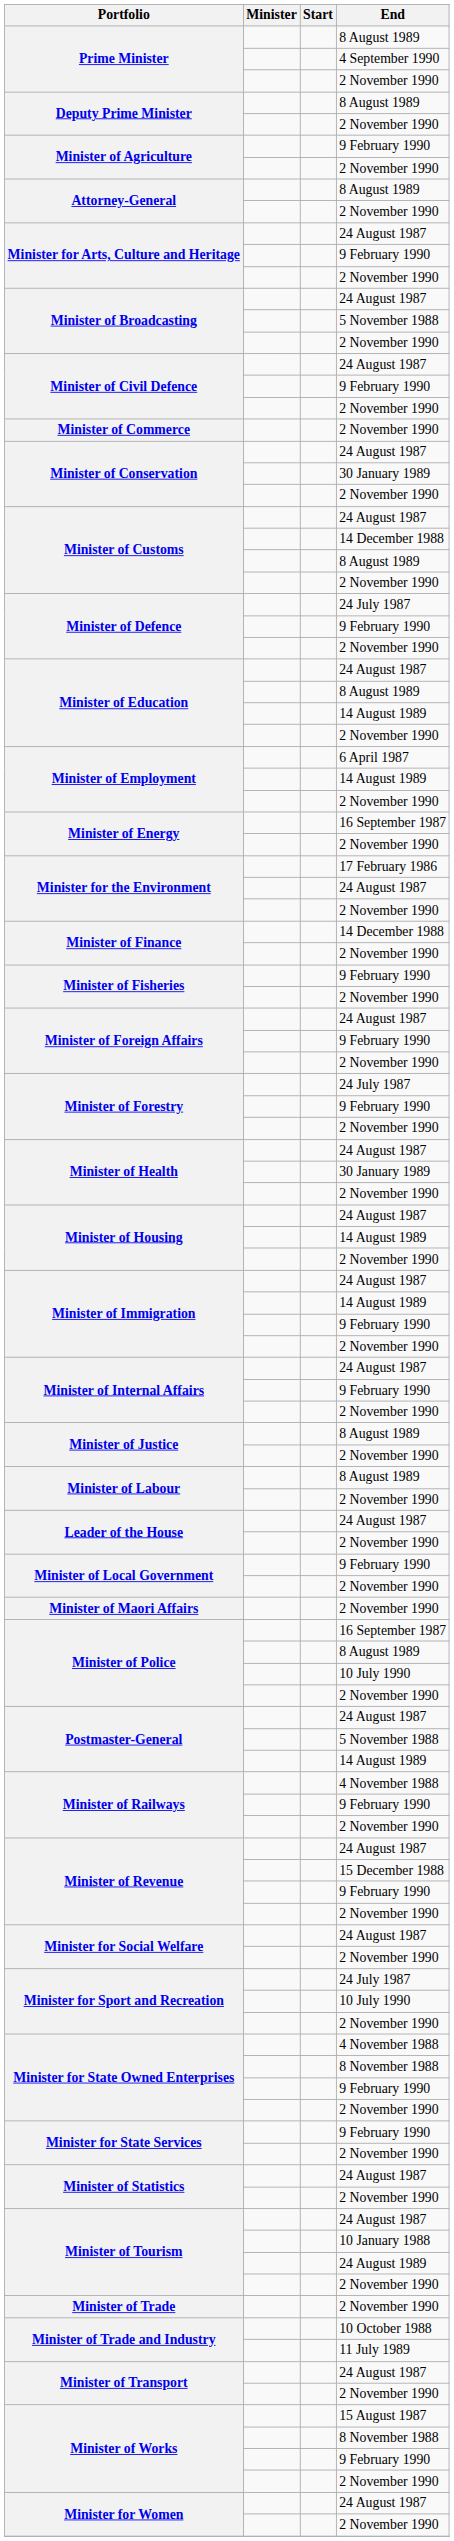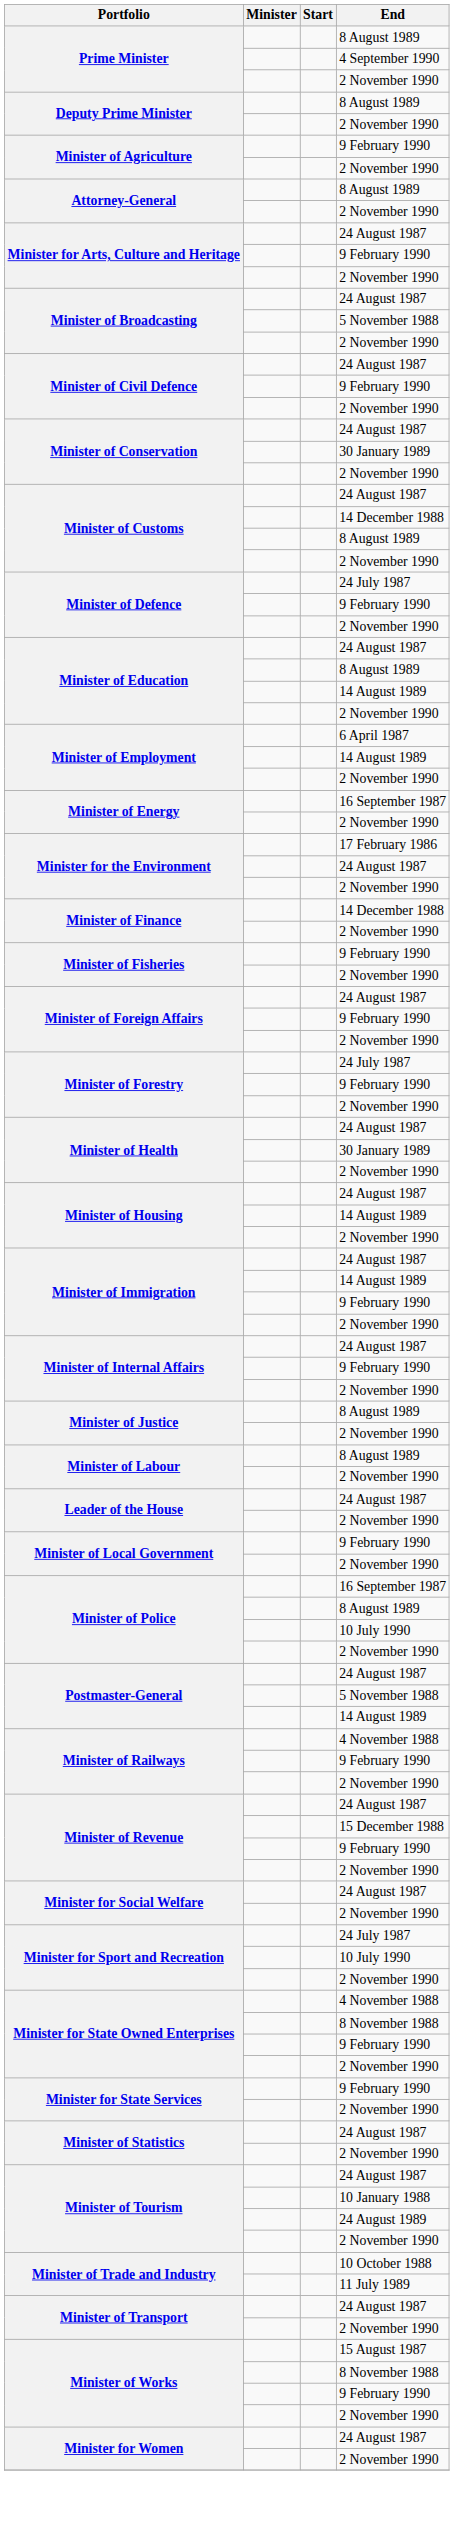- row: Minister of Commerce | 2 November 1990
- row: Minister of Maori Affairs | 2 November 1990
- row: Minister of Trade | 2 November 1990
